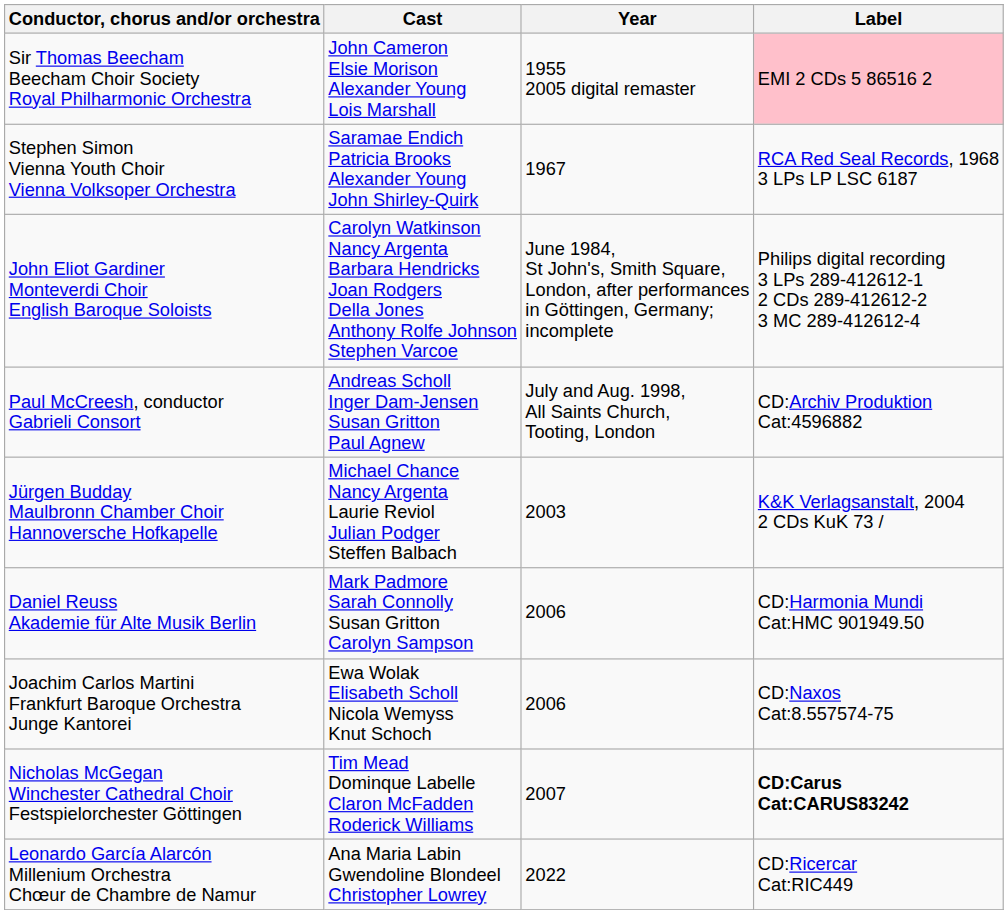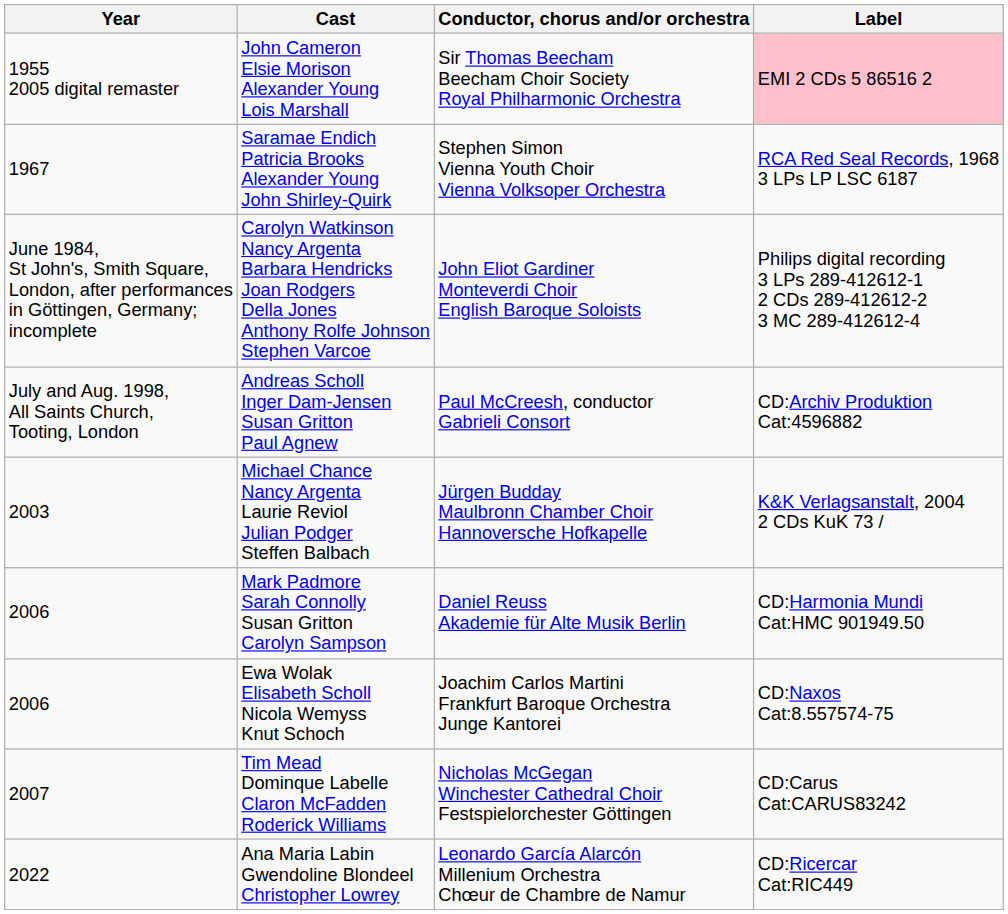columns swapped: Year <-> Conductor, chorus and/or orchestra
Tim Mead Dominque Labelle Claron McFadden Roderick Williams | Label: bold -> normal
